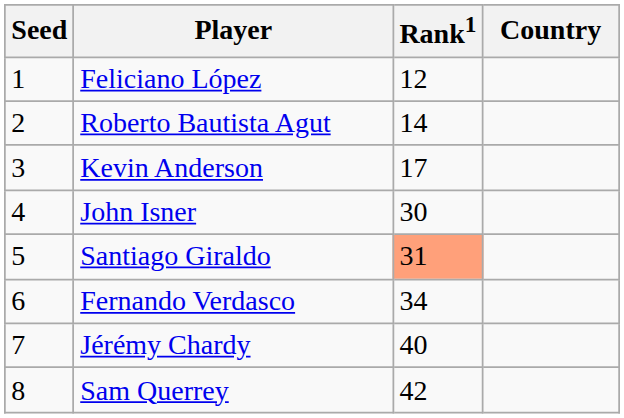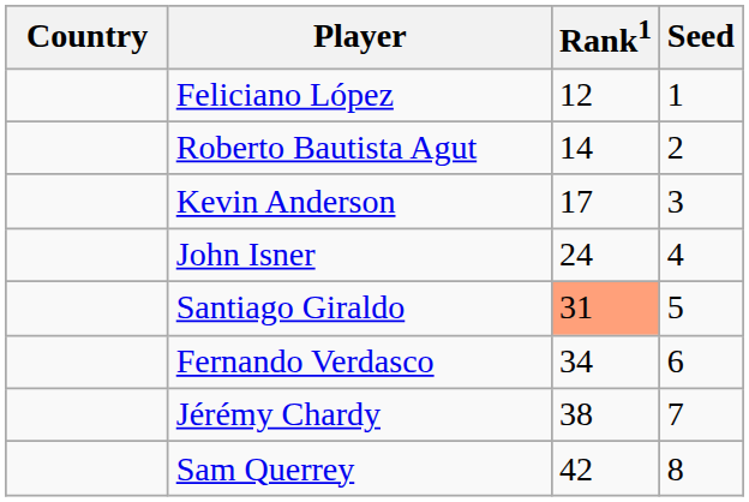columns swapped: Country <-> Seed
John Isner | Rank1: 30 -> 24
Jérémy Chardy | Rank1: 40 -> 38
